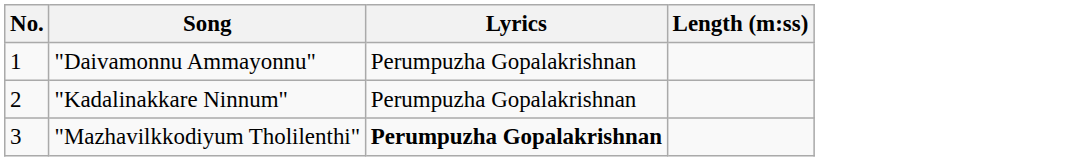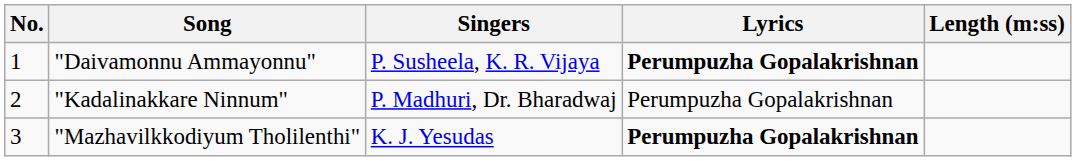+ column: Singers | P. Susheela, K. R. Vijaya | P. Madhuri, Dr. Bharadwaj | K. J. Yesudas
"Daivamonnu Ammayonnu" | Lyrics: normal -> bold
